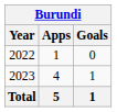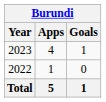rows swapped: 2022 <-> 2023
